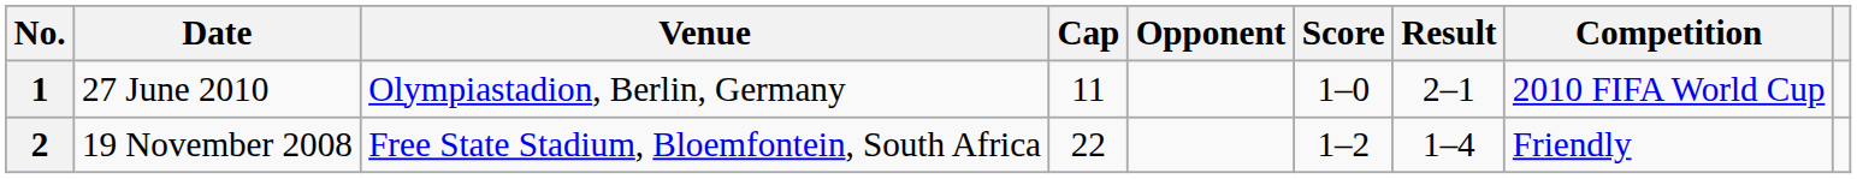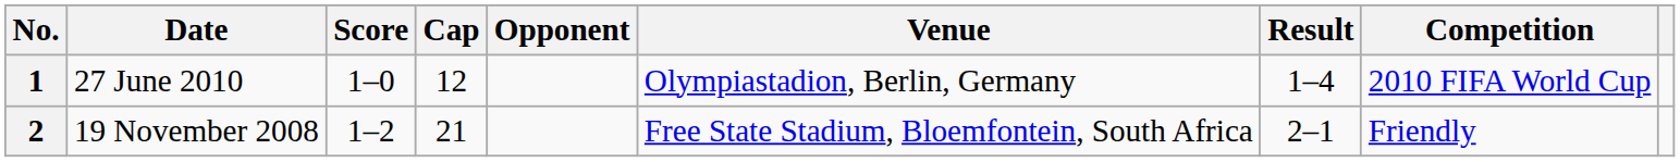columns swapped: Venue <-> Score
1 | Cap: 11 -> 12
1 | Result: 2–1 -> 1–4
2 | Cap: 22 -> 21
2 | Result: 1–4 -> 2–1
